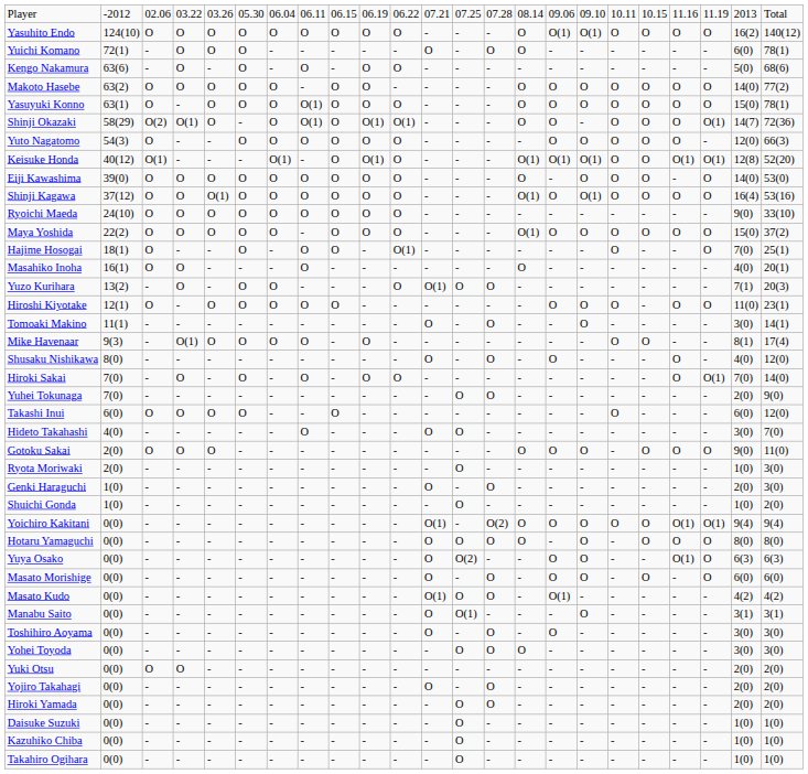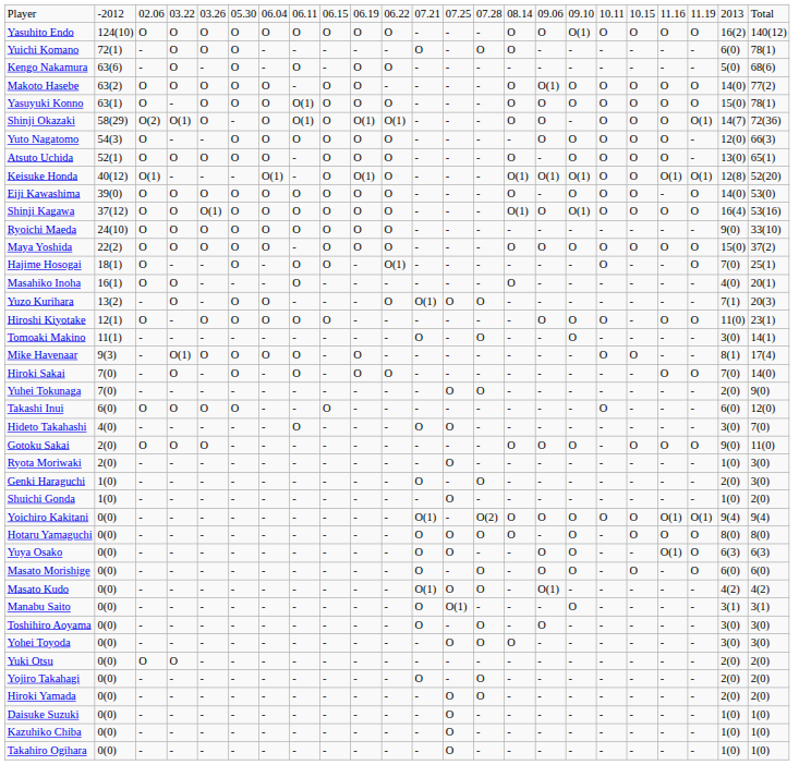Yasuhito Endo | column 16: O(1) -> O
Makoto Hasebe | column 16: O -> O(1)
+ row: Atsuto Uchida | 52(1) | O | O | O | O | O | - | O | O | O | - | - | - | O | - | O | O | O | O | - | 13(0) | 65(1)
Maya Yoshida | column 15: O(1) -> O
- row: Shusaku Nishikawa | 8(0) | - | - | - | - | - | - | - | - | - | O | - | O | - | O | - | - | - | O | - | 4(0) | 12(0)
Hiroki Sakai | column 21: O(1) -> O
Yuya Osako | column 13: O(2) -> O
